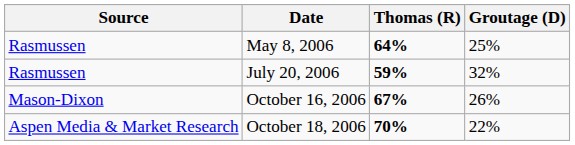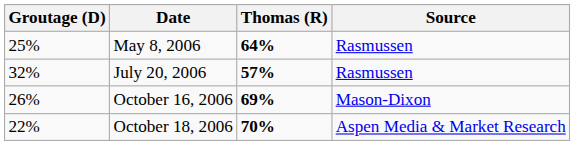columns swapped: Source <-> Groutage (D)
July 20, 2006 | Thomas (R): 59% -> 57%
October 16, 2006 | Thomas (R): 67% -> 69%
